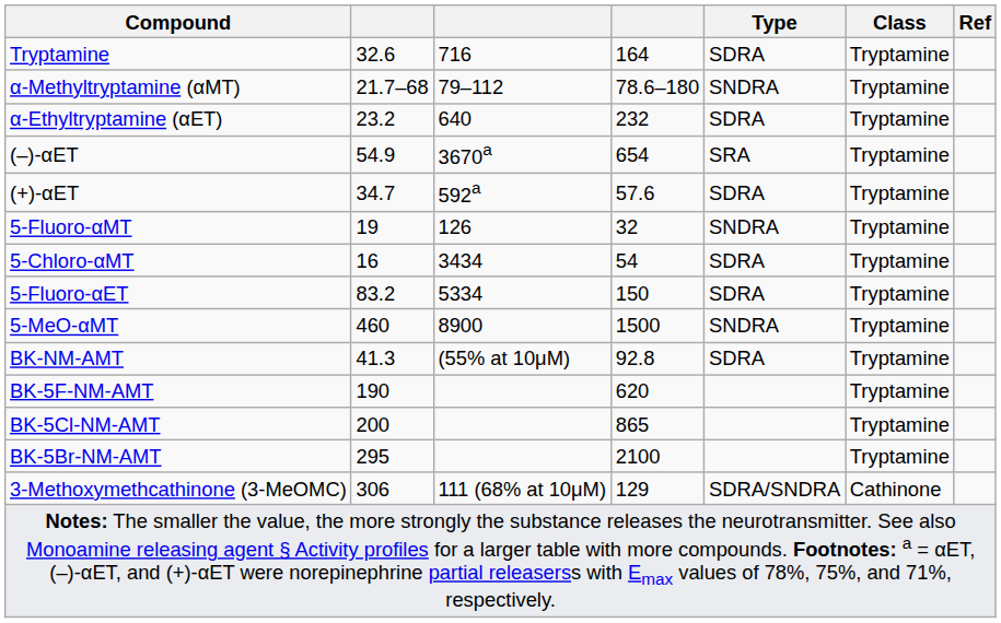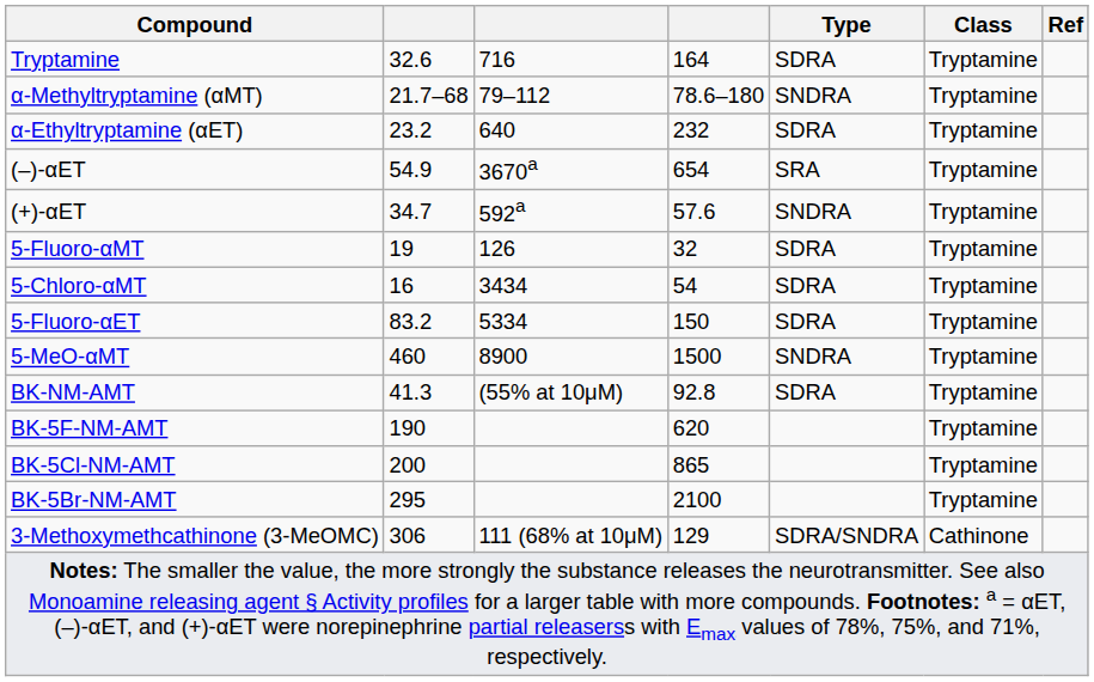(+)-αET | Type: SDRA -> SNDRA
5-Fluoro-αMT | Type: SNDRA -> SDRA
